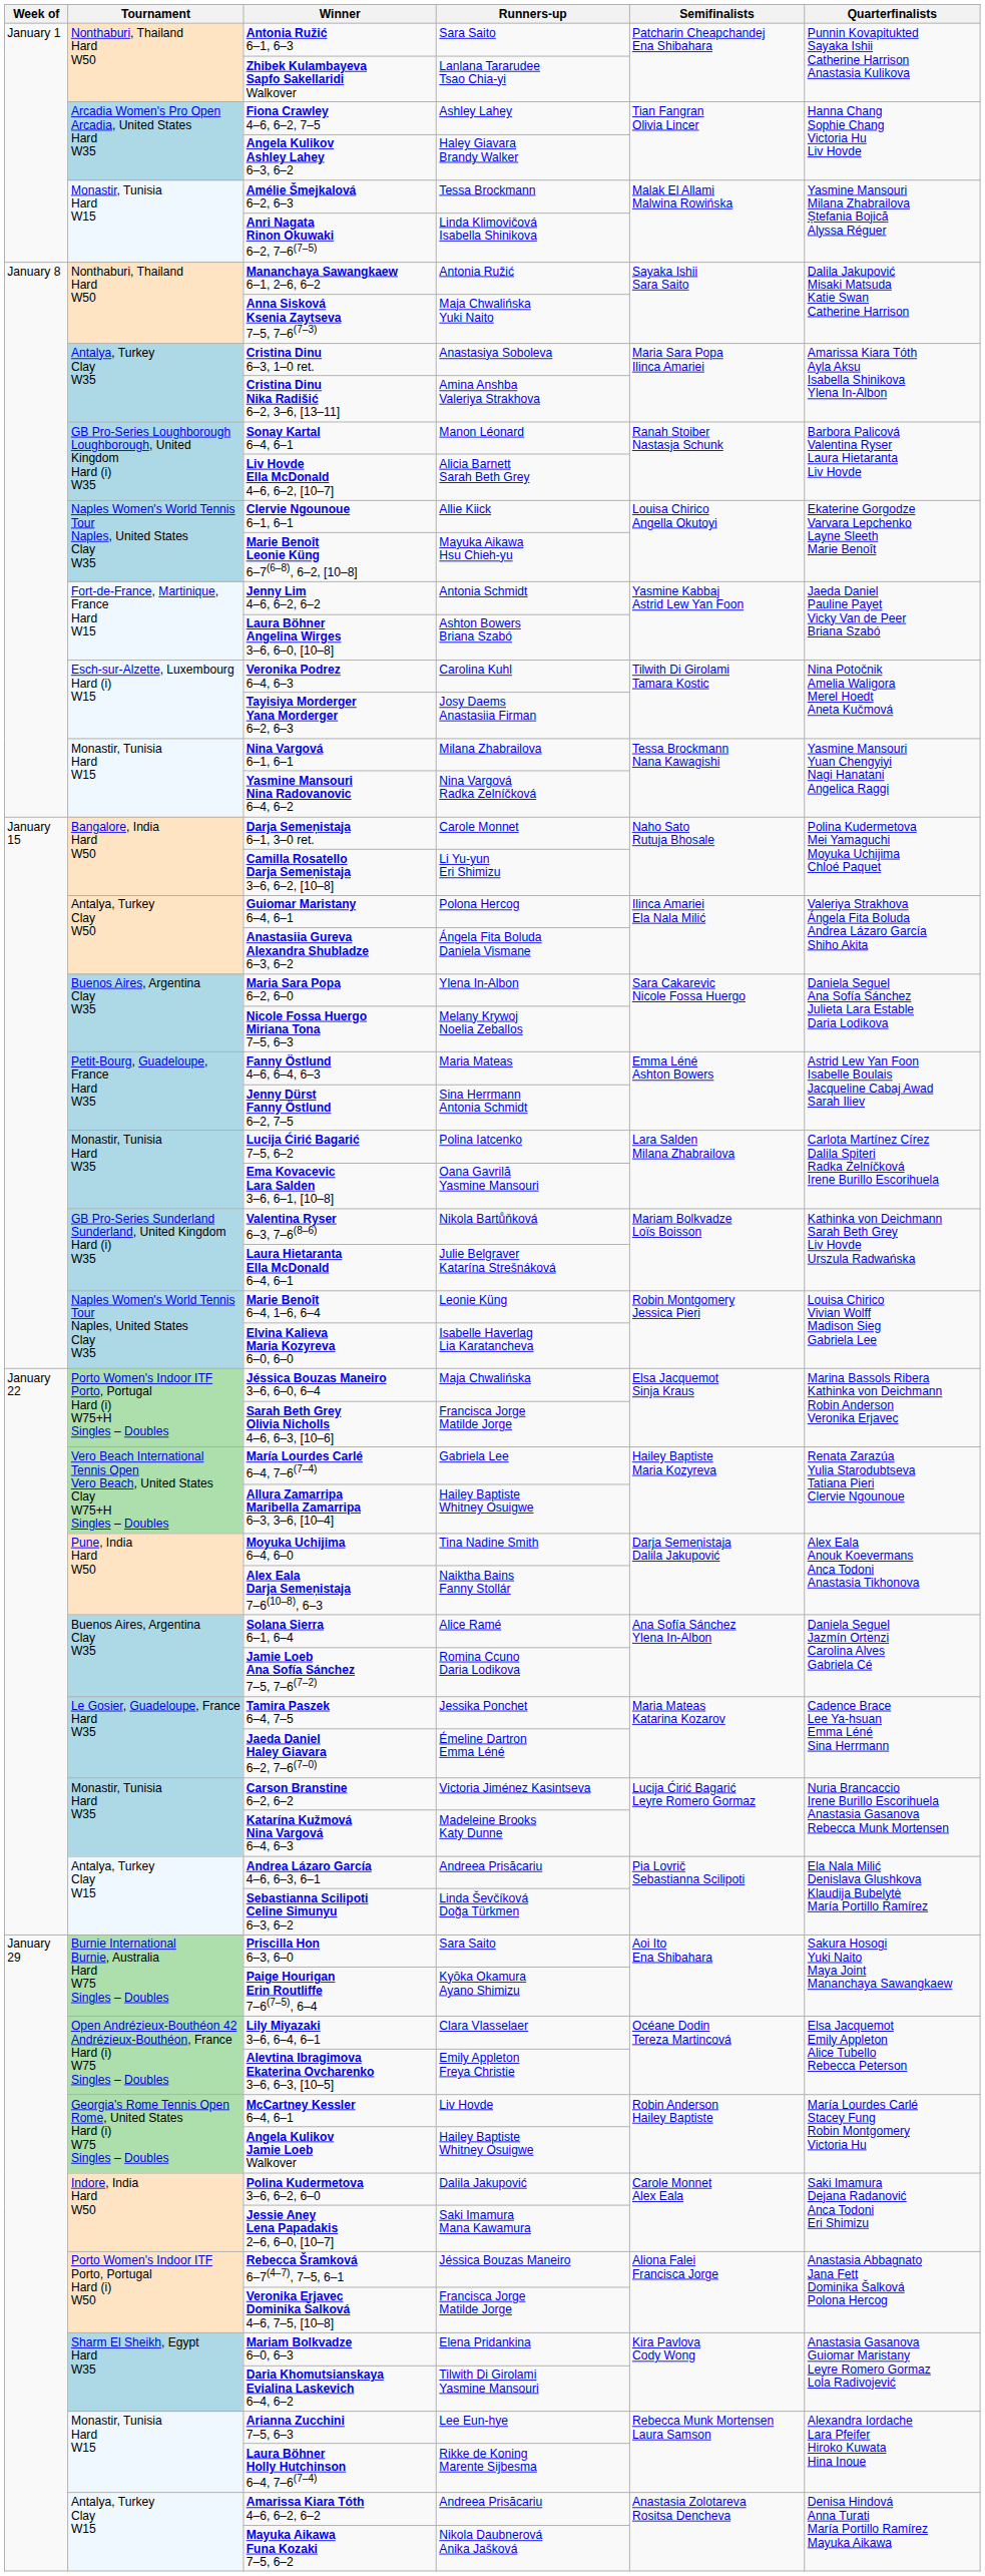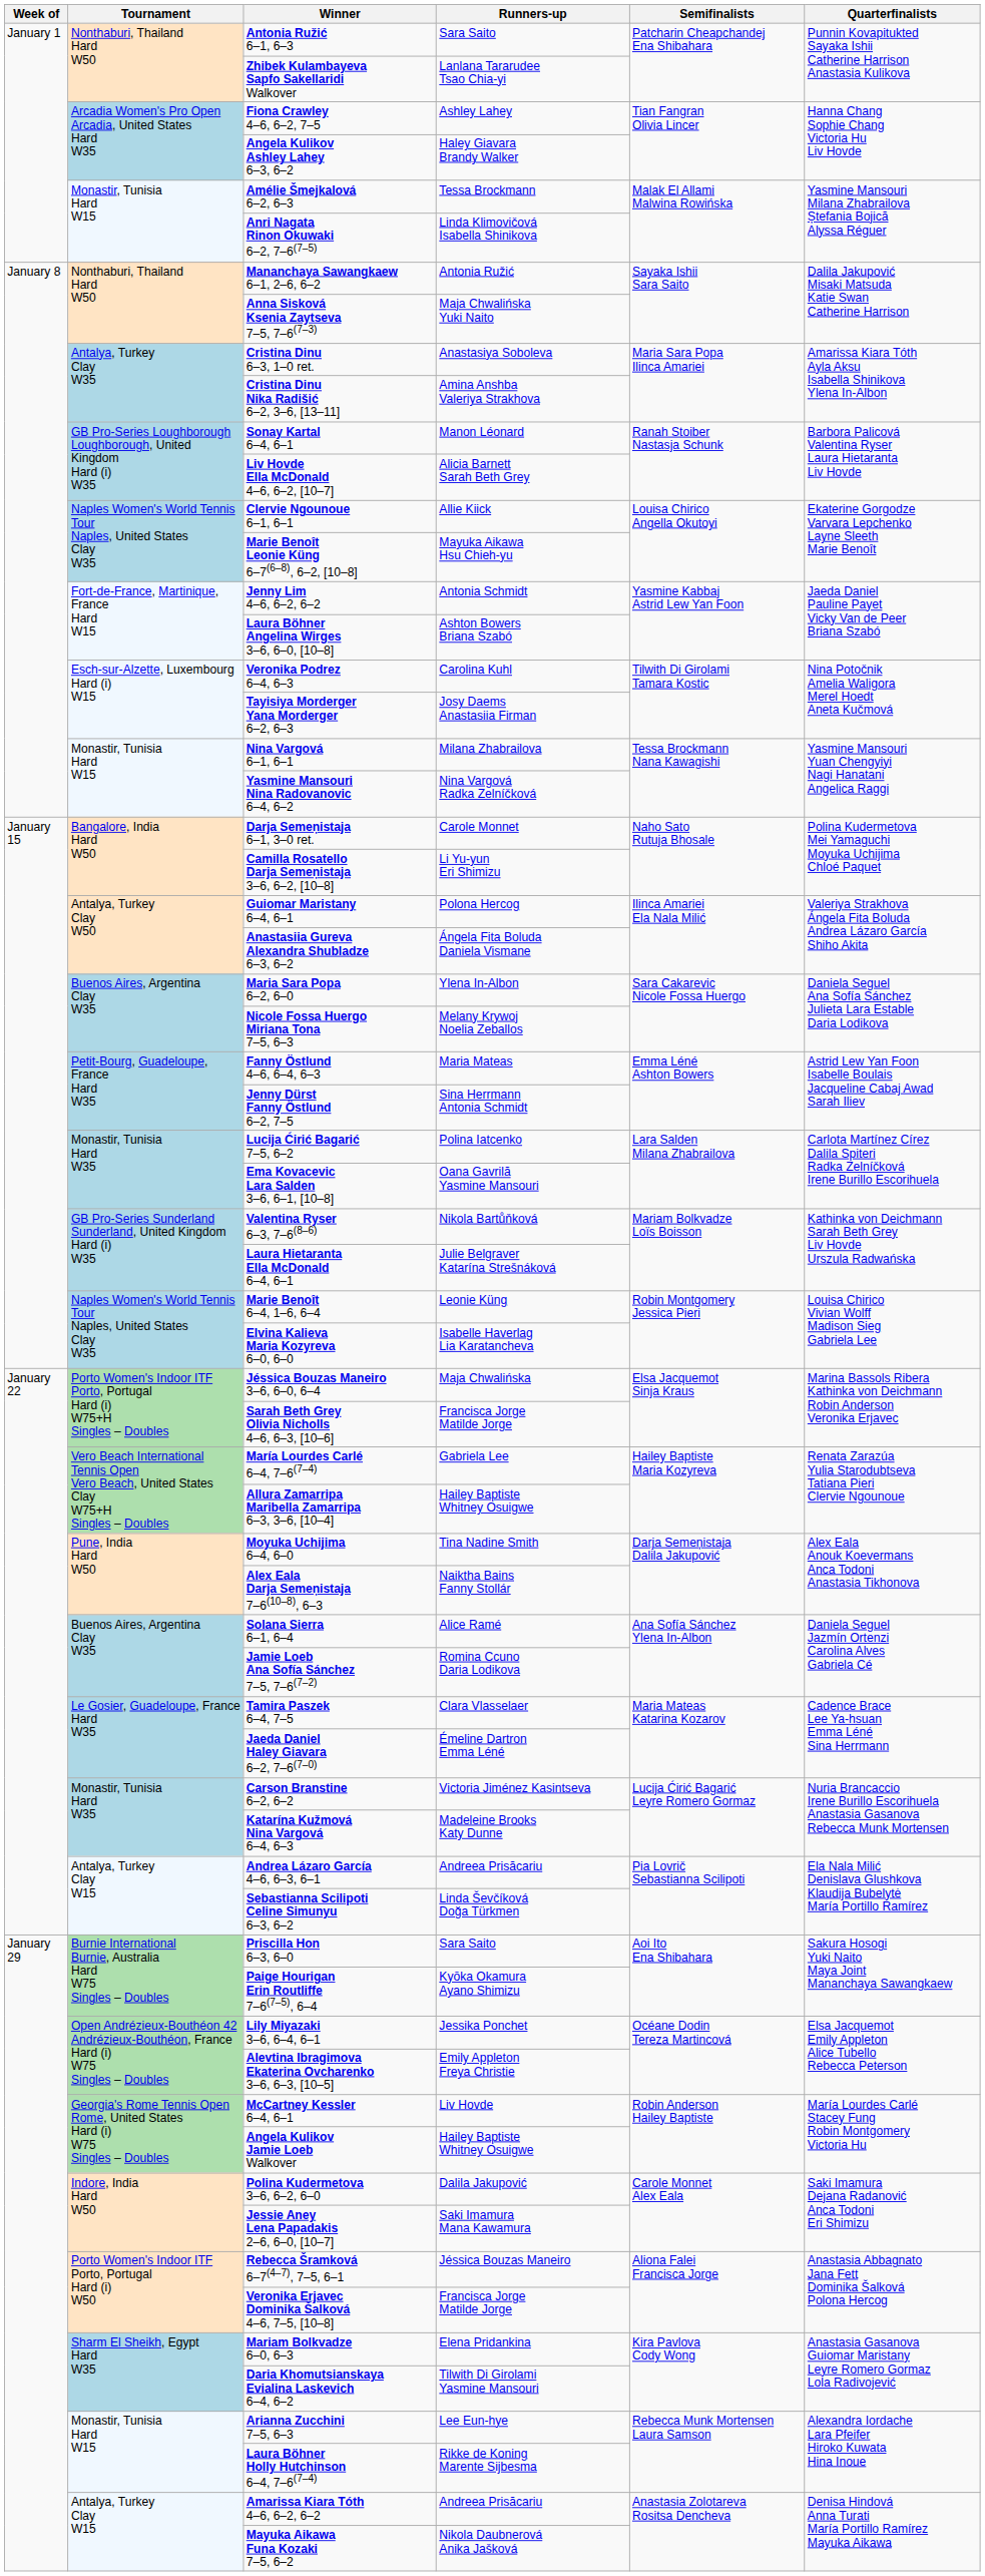Tamira Paszek 6–4, 7–5 | Runners-up: Jessika Ponchet -> Clara Vlasselaer
Lily Miyazaki 3–6, 6–4, 6–1 | Runners-up: Clara Vlasselaer -> Jessika Ponchet
